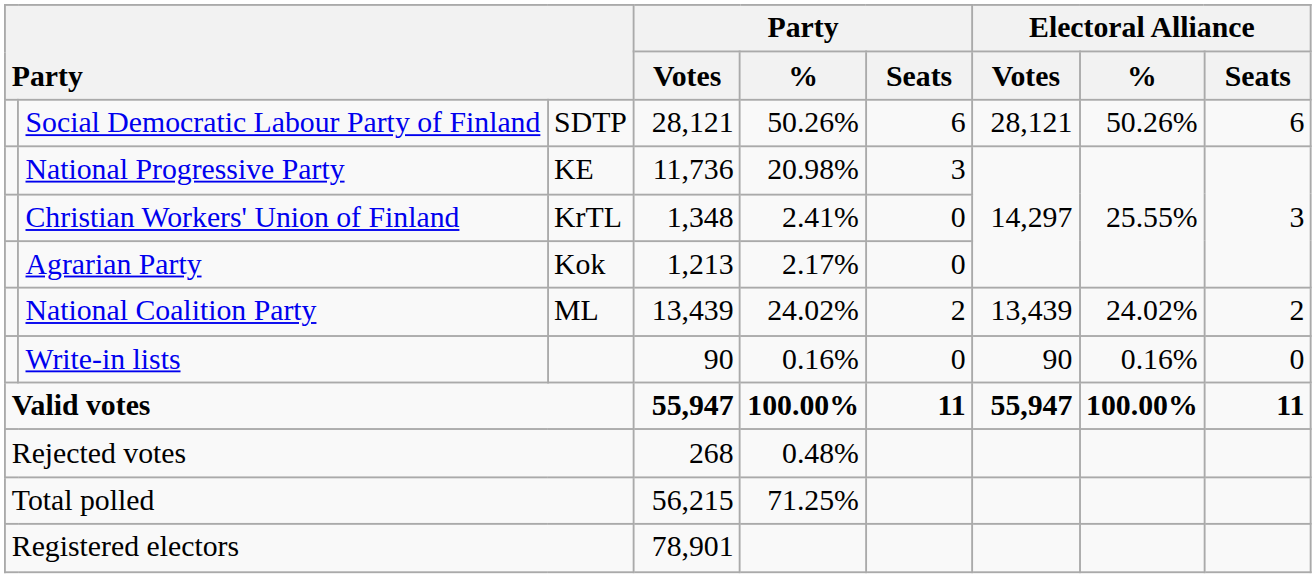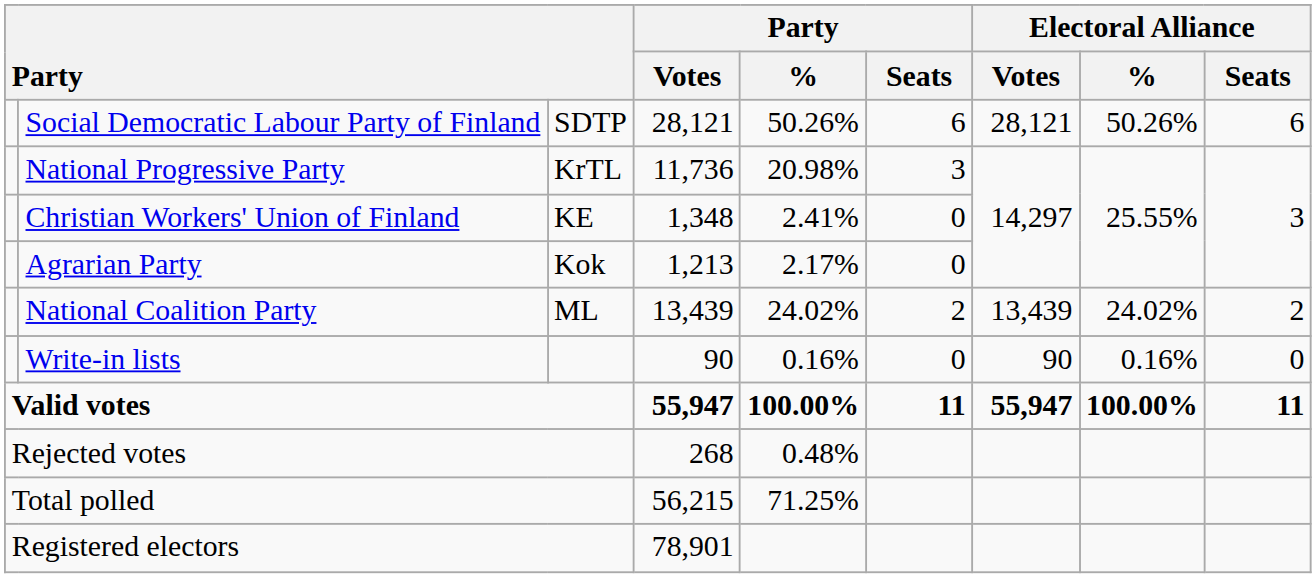National Progressive Party | column 3: KE -> KrTL
Christian Workers' Union of Finland | column 3: KrTL -> KE
